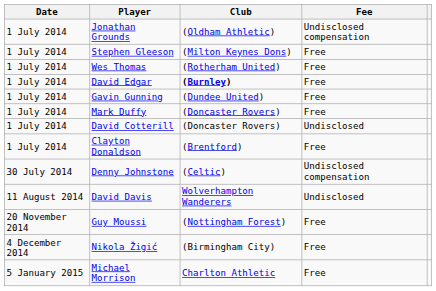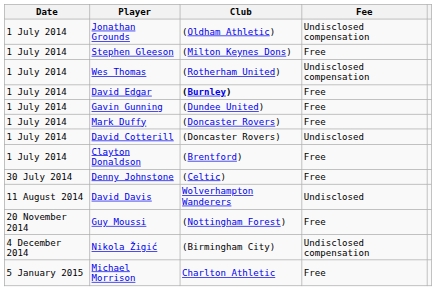Wes Thomas | Fee: Free -> Undisclosed compensation
Denny Johnstone | Fee: Undisclosed compensation -> Free
Nikola Žigić | Fee: Free -> Undisclosed compensation
